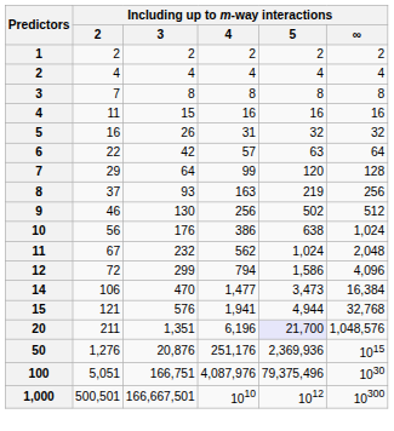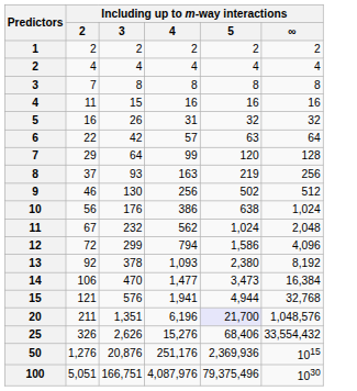+ row: 13 | 92 | 378 | 1,093 | 2,380 | 8,192
+ row: 25 | 326 | 2,626 | 15,276 | 68,406 | 33,554,432
- row: 1,000 | 500,501 | 166,667,501 | 1010 | 1012 | 10300
